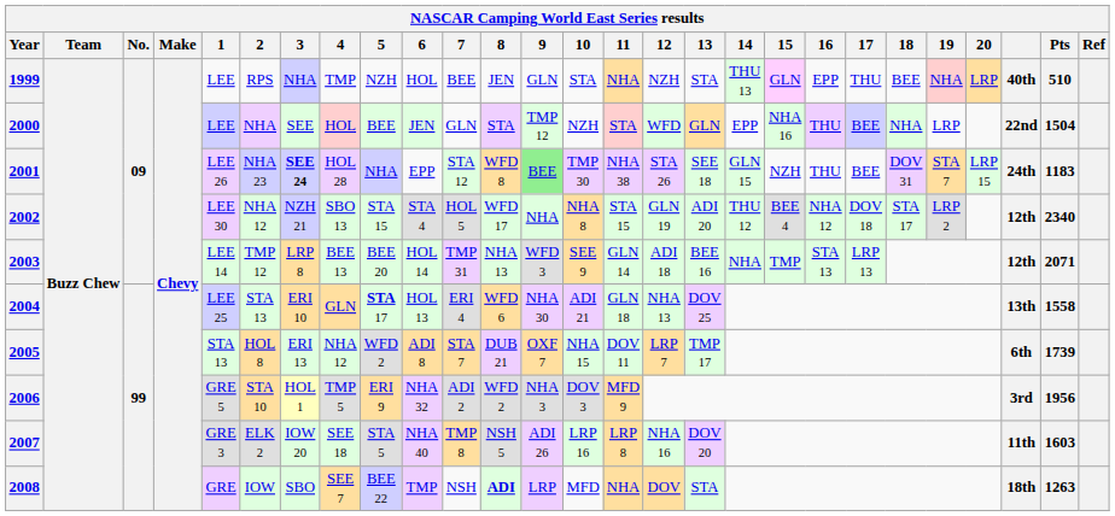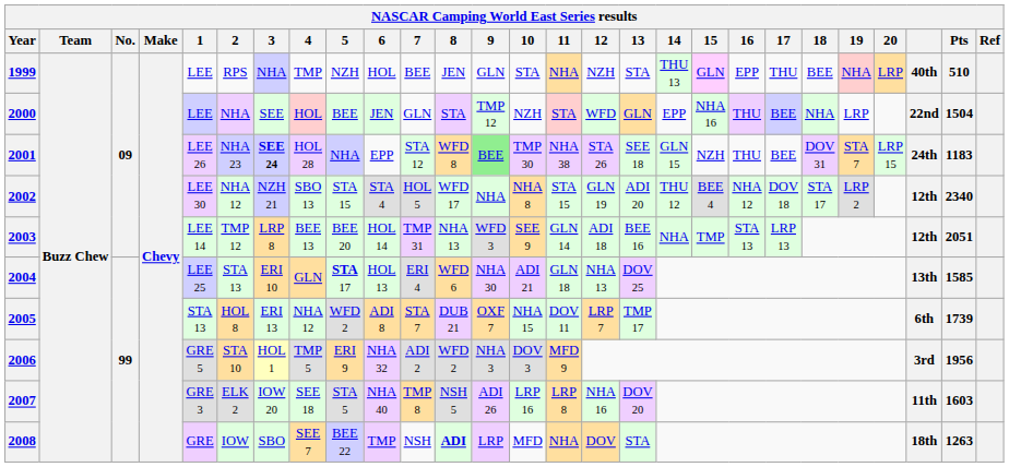2003 | Pts: 2071 -> 2051
2004 | Pts: 1558 -> 1585
